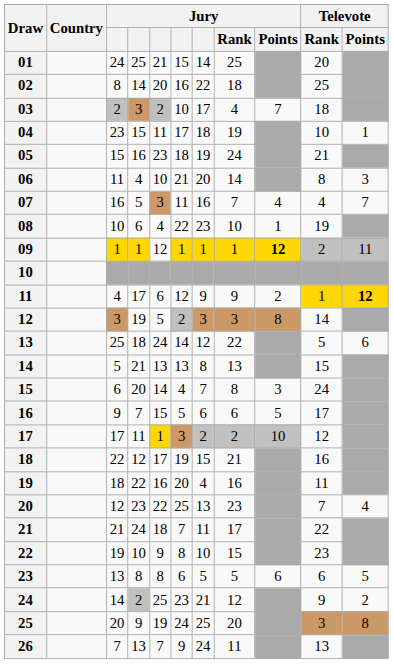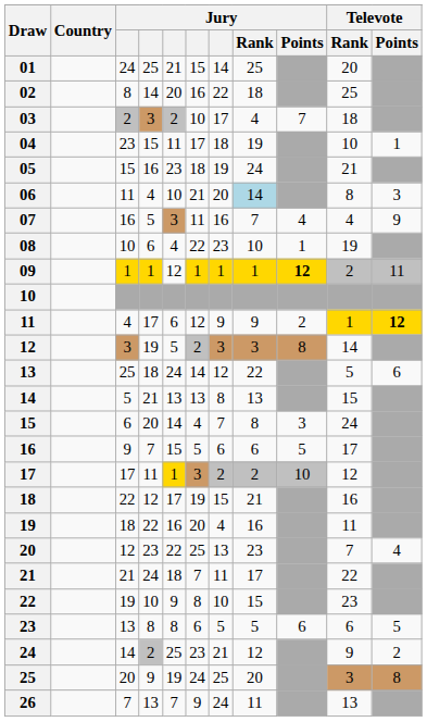06 | Jury / Rank: no background -> lightblue background
07 | Televote / Points: 7 -> 9
